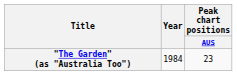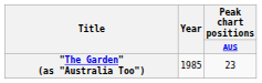"The Garden" (as "Australia Too") | Year: 1984 -> 1985
